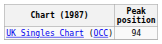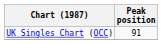UK Singles Chart (OCC) | Peak position: 94 -> 91
